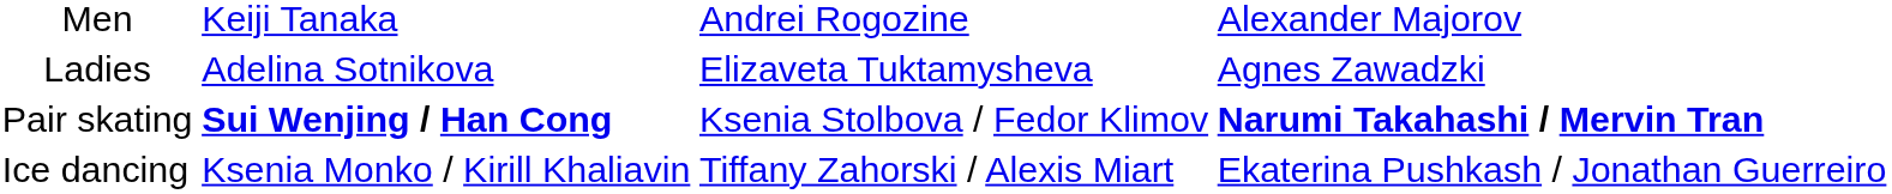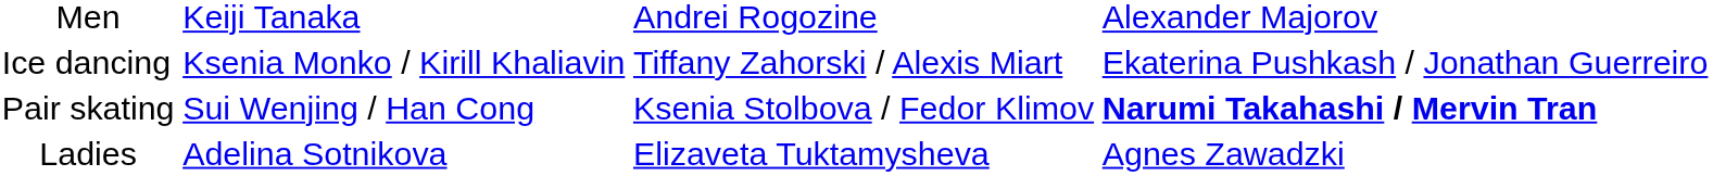rows swapped: Ladies <-> Ice dancing
Pair skating | column 2: bold -> normal
